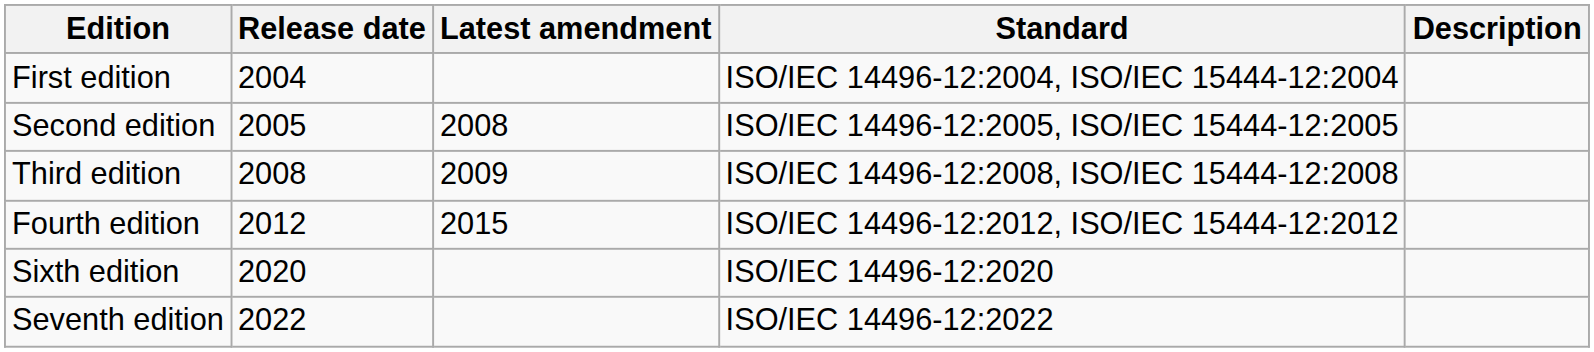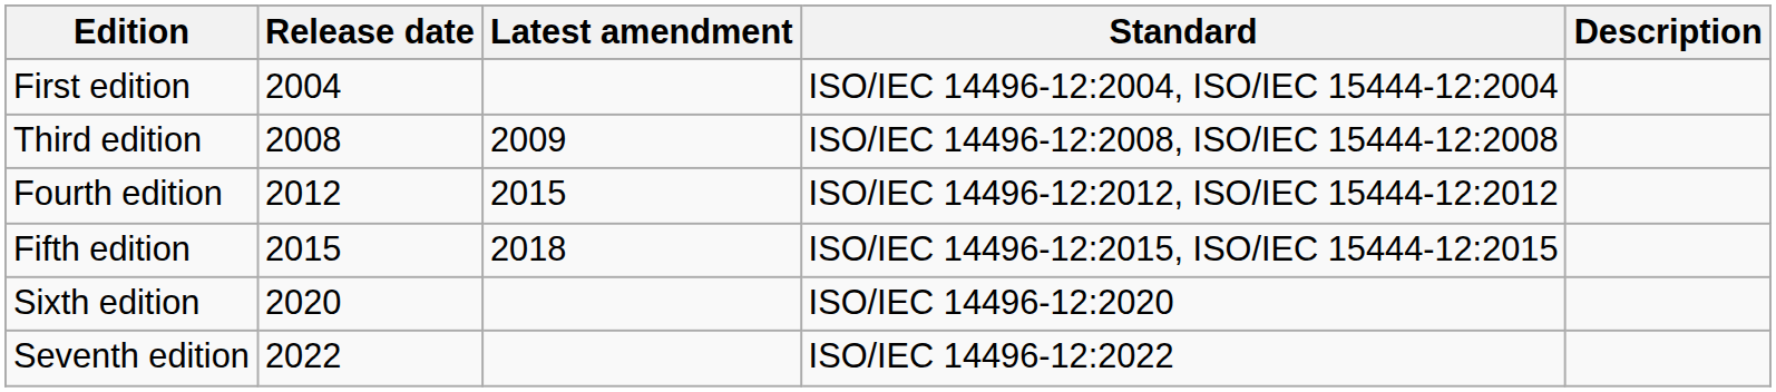- row: Second edition | 2005 | 2008 | ISO/IEC 14496-12:2005, ISO/IEC 15444-12:2005
+ row: Fifth edition | 2015 | 2018 | ISO/IEC 14496-12:2015, ISO/IEC 15444-12:2015
